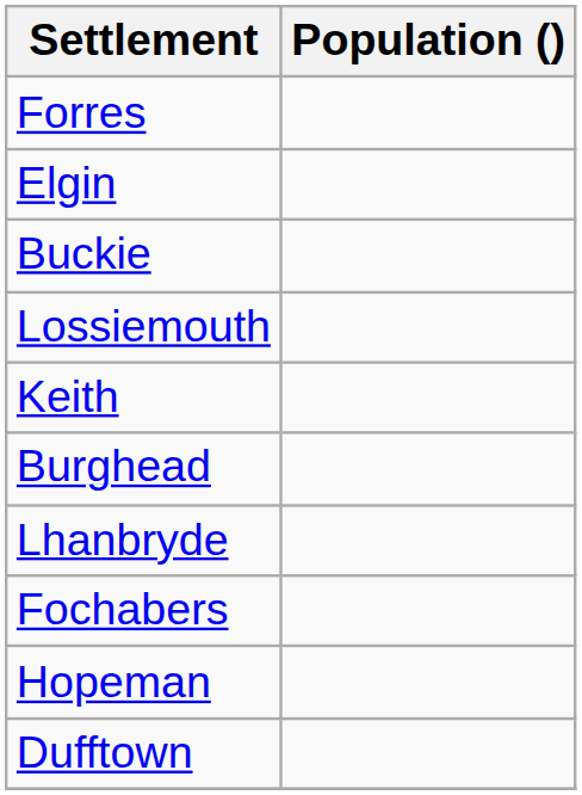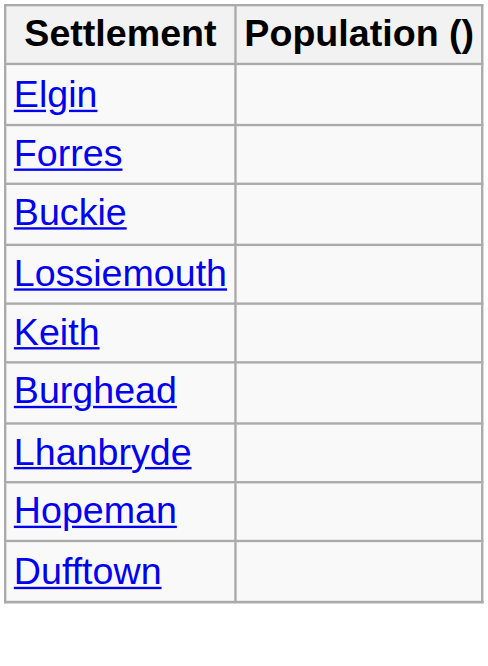rows swapped: Elgin <-> Forres
- row: Fochabers
